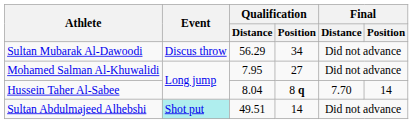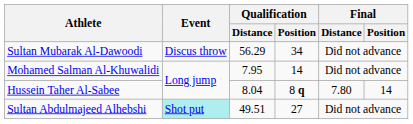Mohamed Salman Al-Khuwalidi | Qualification / Position: 27 -> 14
Hussein Taher Al-Sabee | Final / Distance: 7.70 -> 7.80
Sultan Abdulmajeed Alhebshi | Qualification / Position: 14 -> 27
